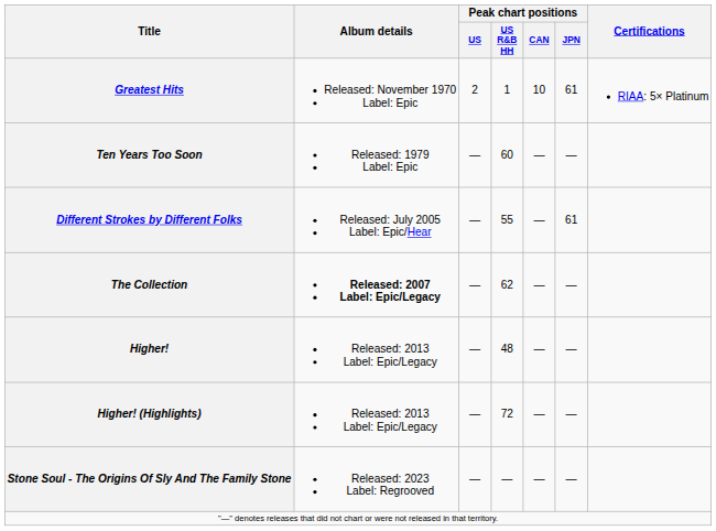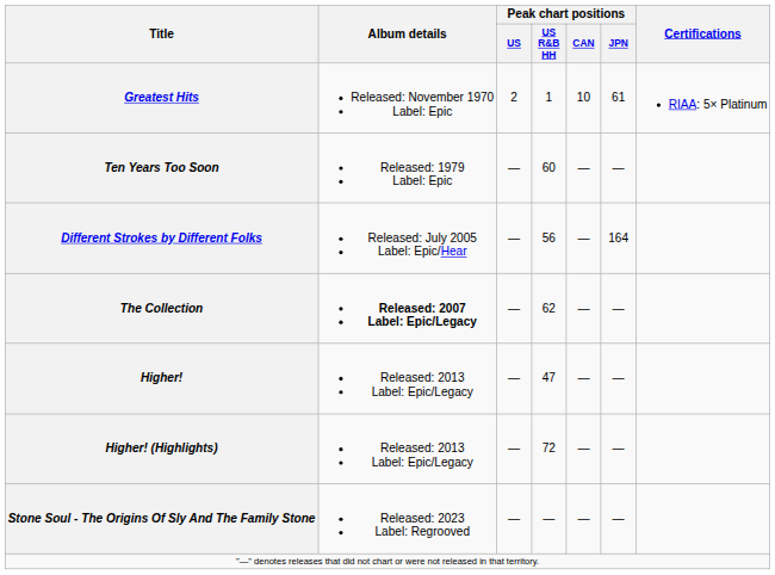Different Strokes by Different Folks | Peak chart positions / US R&B HH: 55 -> 56
Different Strokes by Different Folks | Peak chart positions / JPN: 61 -> 164
Higher! | Peak chart positions / US R&B HH: 48 -> 47
